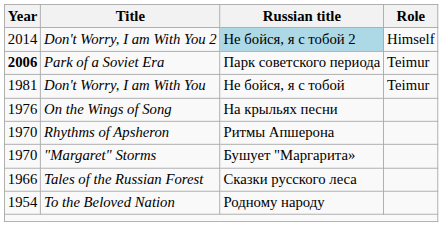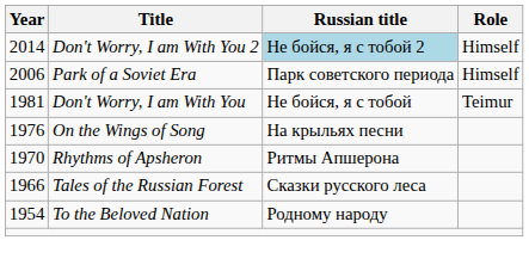Park of a Soviet Era | Year: bold -> normal
Park of a Soviet Era | Role: Teimur -> Himself
- row: 1970 | "Margaret" Storms | Бушует "Маргарита»
